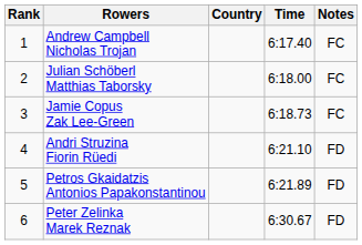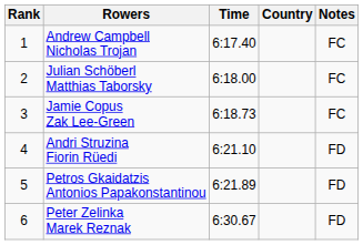columns swapped: Country <-> Time
